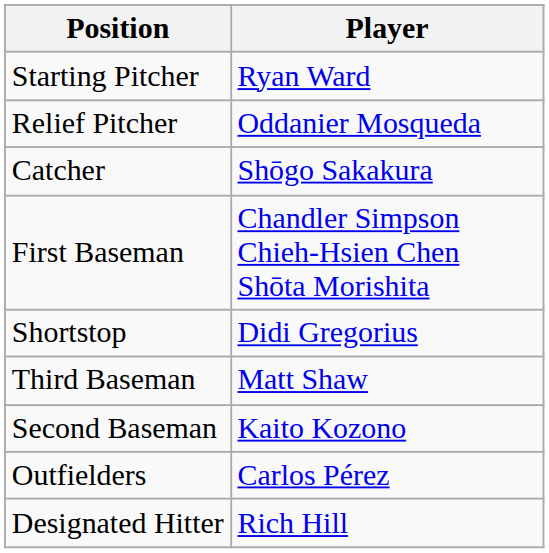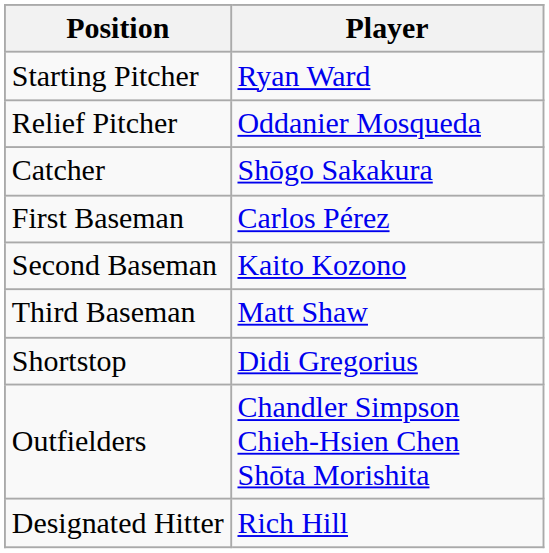First Baseman | Player: Chandler Simpson Chieh-Hsien Chen Shōta Morishita -> Carlos Pérez
rows swapped: Second Baseman <-> Shortstop
Outfielders | Player: Carlos Pérez -> Chandler Simpson Chieh-Hsien Chen Shōta Morishita
